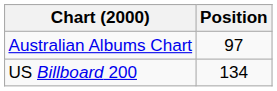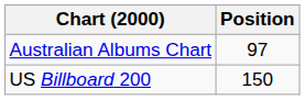US Billboard 200 | Position: 134 -> 150
